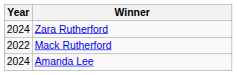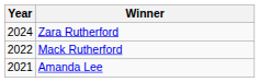Amanda Lee | Year: 2024 -> 2021
